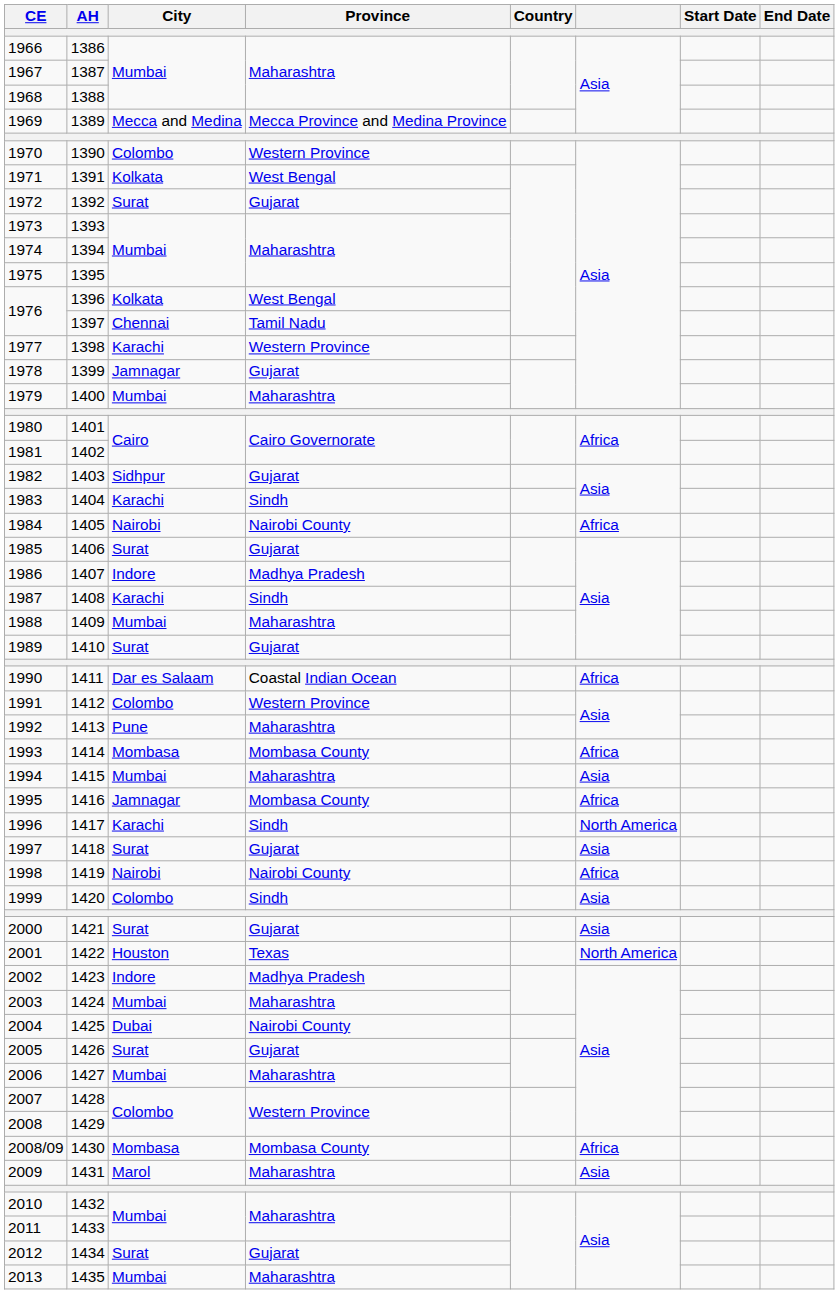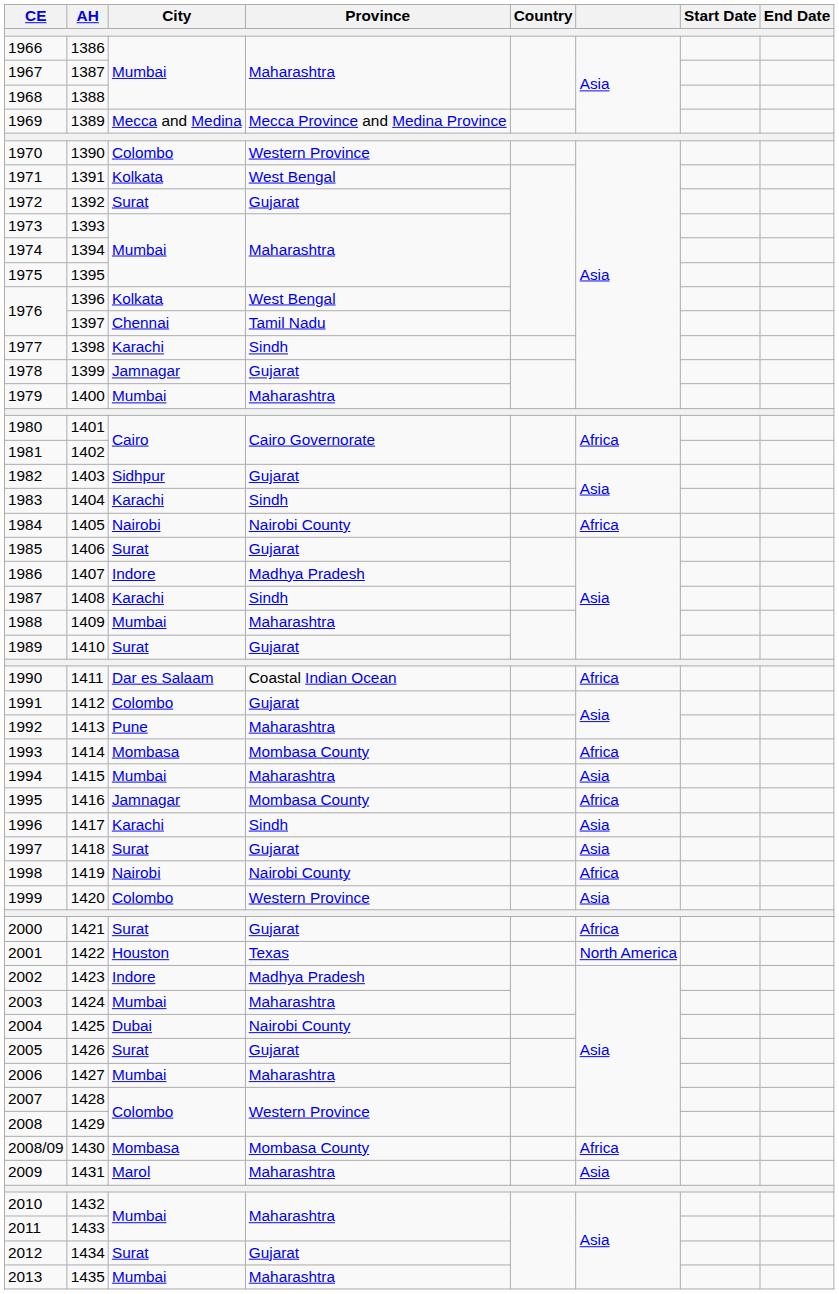1398 | Province: Western Province -> Sindh
1412 | Province: Western Province -> Gujarat
1417 | column 6: North America -> Asia
1420 | Province: Sindh -> Western Province
1421 | column 6: Asia -> Africa
